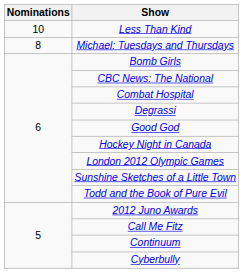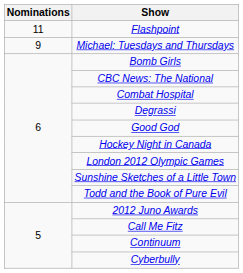+ row: 11 | Flashpoint
- row: 10 | Less Than Kind
Michael: Tuesdays and Thursdays | Nominations: 8 -> 9
